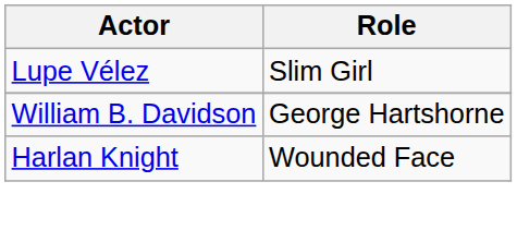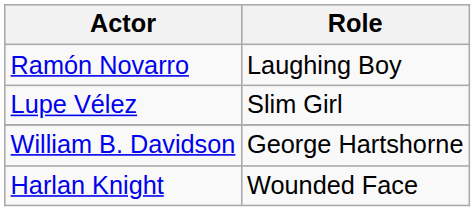+ row: Ramón Novarro | Laughing Boy
